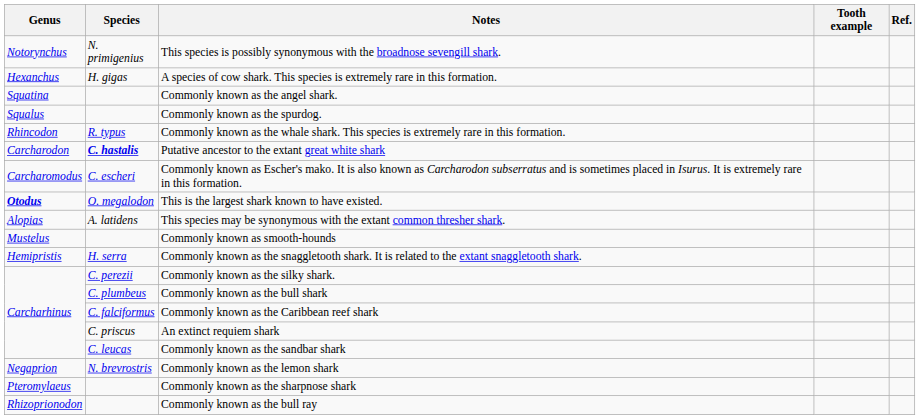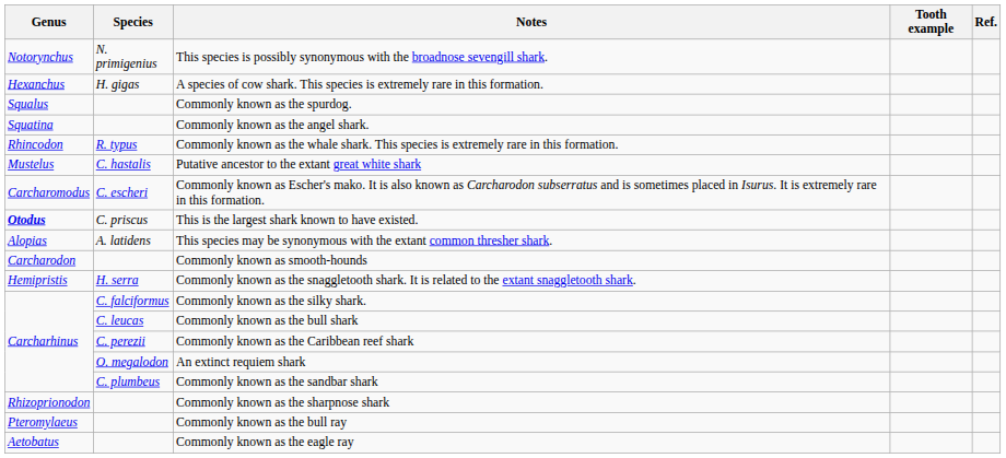rows swapped: Commonly known as the spurdog. <-> Commonly known as the angel shark.
Putative ancestor to the extant great white shark | Genus: Carcharodon -> Mustelus
Putative ancestor to the extant great white shark | Species: bold -> normal
This is the largest shark known to have existed. | Species: O. megalodon -> C. priscus
Commonly known as smooth-hounds | Genus: Mustelus -> Carcharodon
Commonly known as the silky shark. | Species: C. perezii -> C. falciformus
Commonly known as the bull shark | Species: C. plumbeus -> C. leucas
Commonly known as the Caribbean reef shark | Species: C. falciformus -> C. perezii
An extinct requiem shark | Species: C. priscus -> O. megalodon
Commonly known as the sandbar shark | Species: C. leucas -> C. plumbeus
- row: Negaprion | N. brevrostris | Commonly known as the lemon shark
Commonly known as the sharpnose shark | Genus: Pteromylaeus -> Rhizoprionodon
Commonly known as the bull ray | Genus: Rhizoprionodon -> Pteromylaeus
+ row: Aetobatus | Commonly known as the eagle ray
